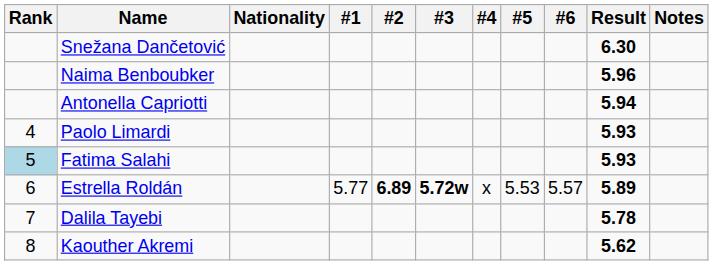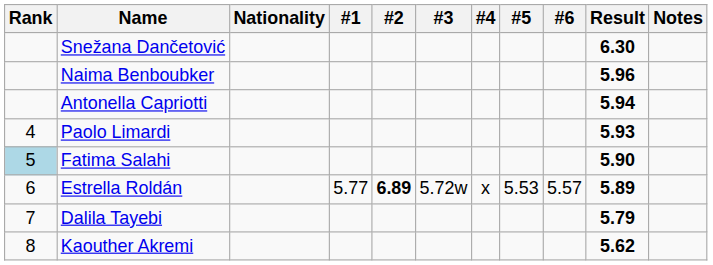Fatima Salahi | Result: 5.93 -> 5.90
Estrella Roldán | #3: bold -> normal
Dalila Tayebi | Result: 5.78 -> 5.79
